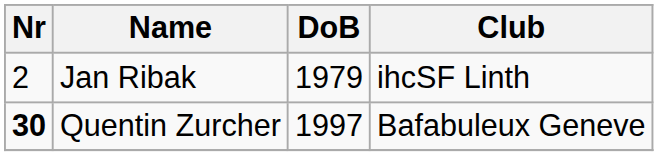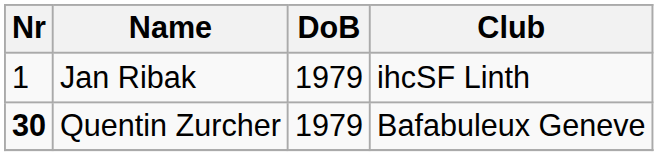Jan Ribak | Nr: 2 -> 1
Quentin Zurcher | DoB: 1997 -> 1979
